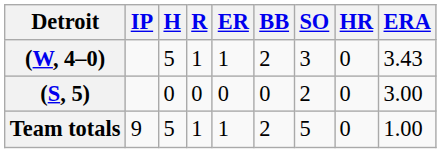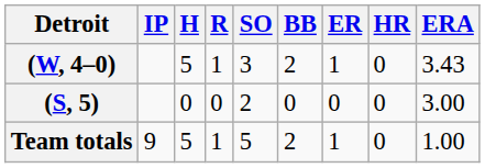columns swapped: ER <-> SO
